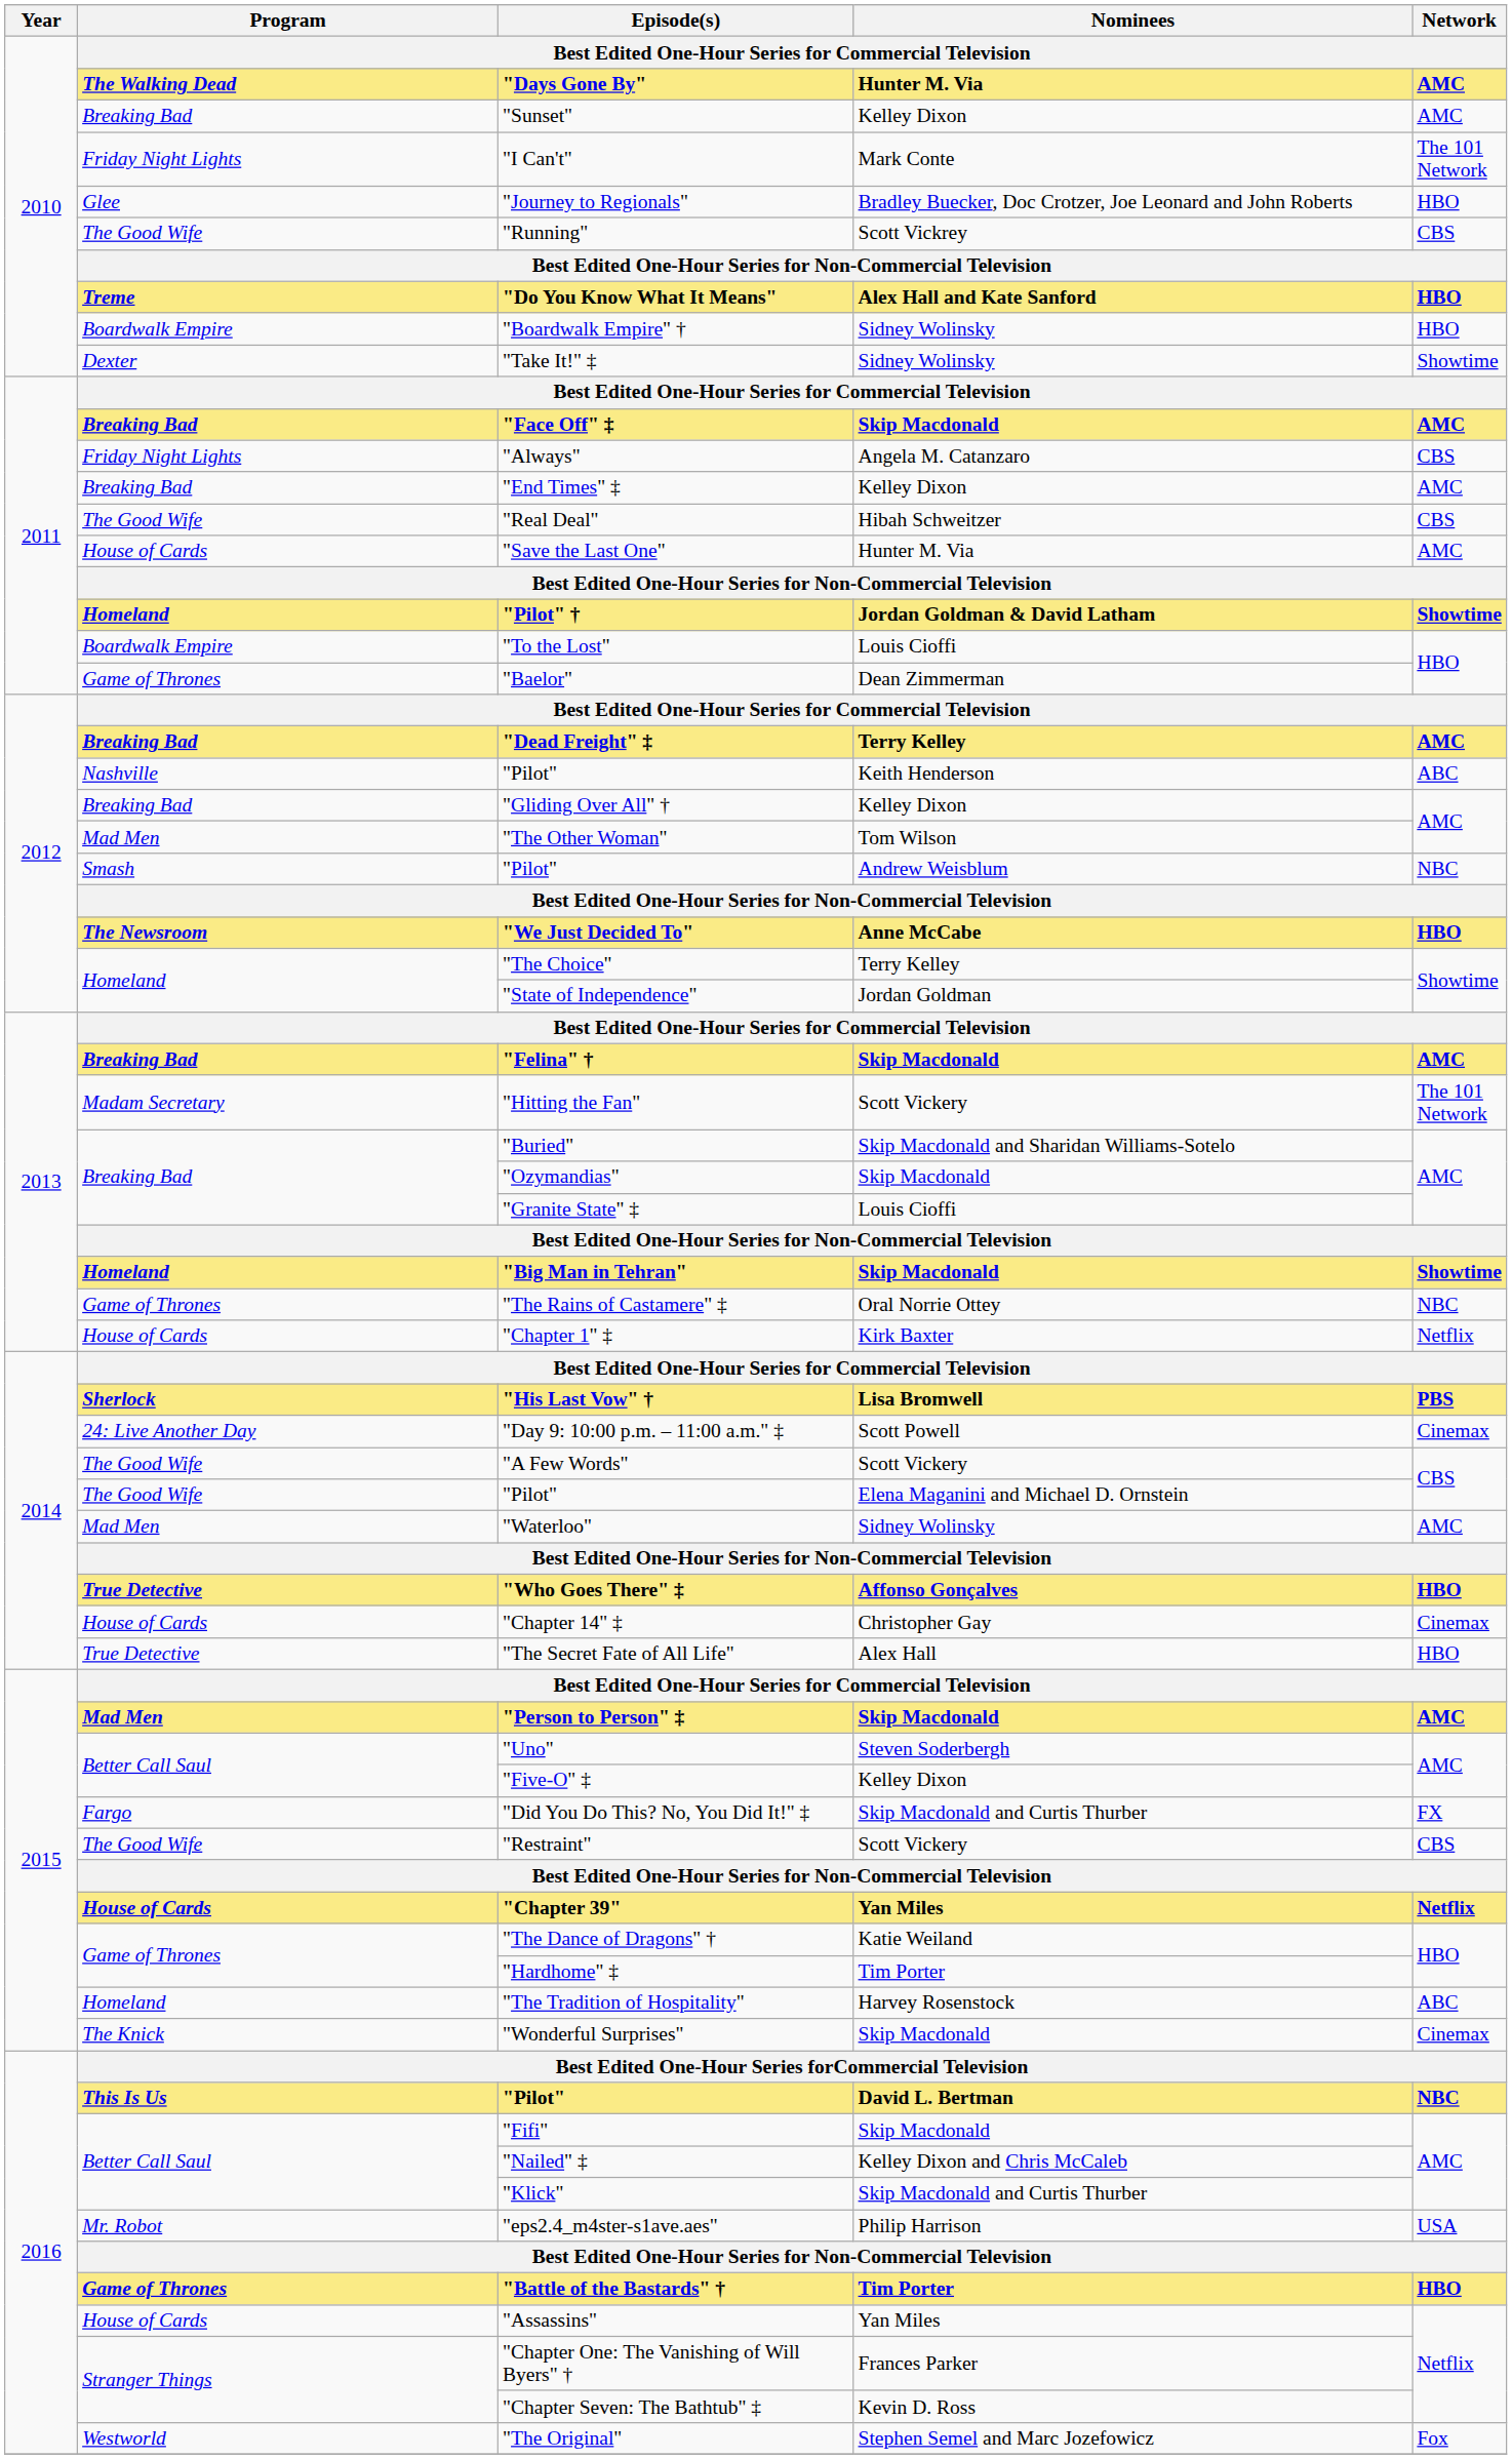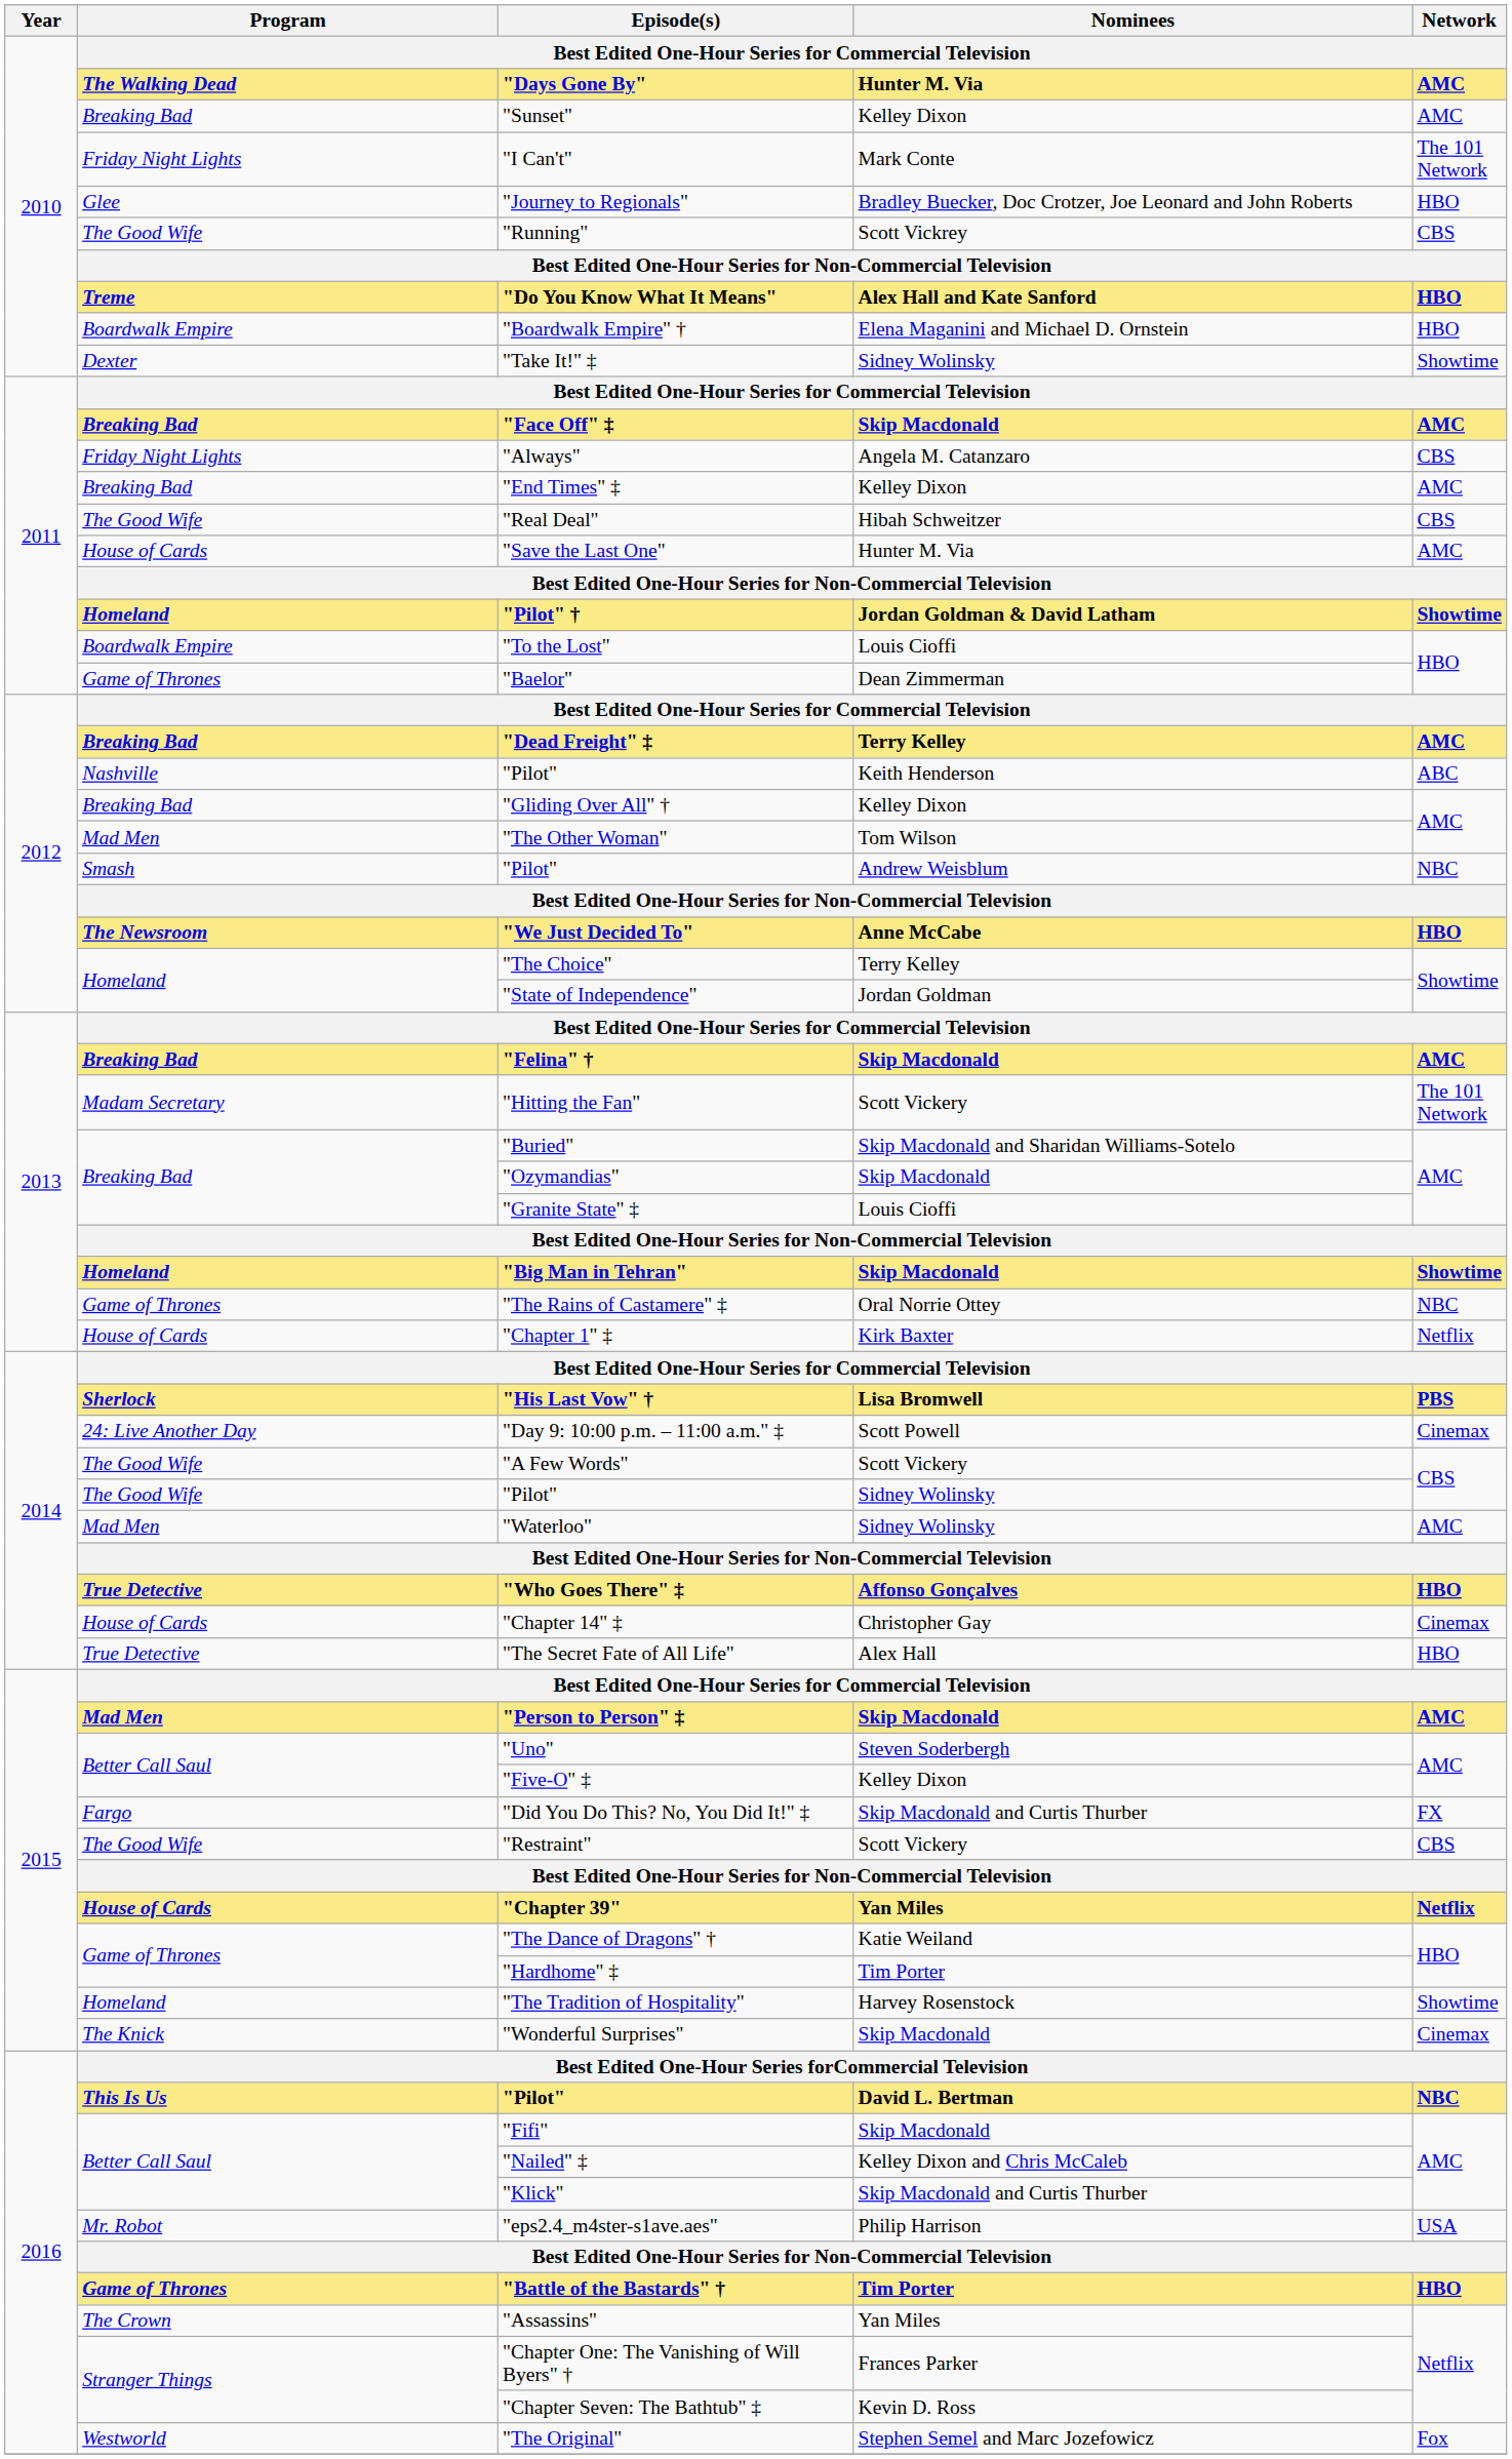"Boardwalk Empire" † | Nominees: Sidney Wolinsky -> Elena Maganini and Michael D. Ornstein
2014 / "Pilot" | Nominees: Elena Maganini and Michael D. Ornstein -> Sidney Wolinsky
"The Tradition of Hospitality" | Network: ABC -> Showtime
"Assassins" | Program: House of Cards -> The Crown
